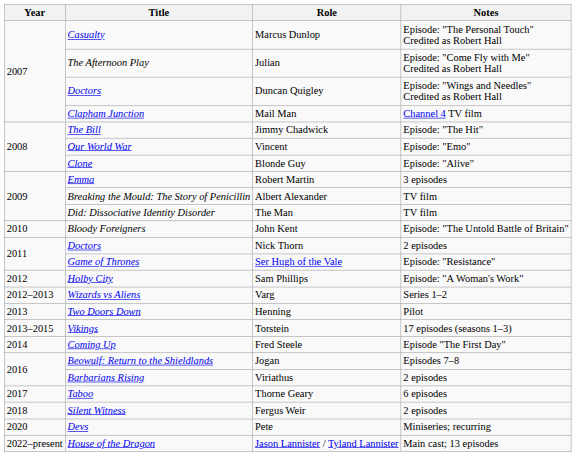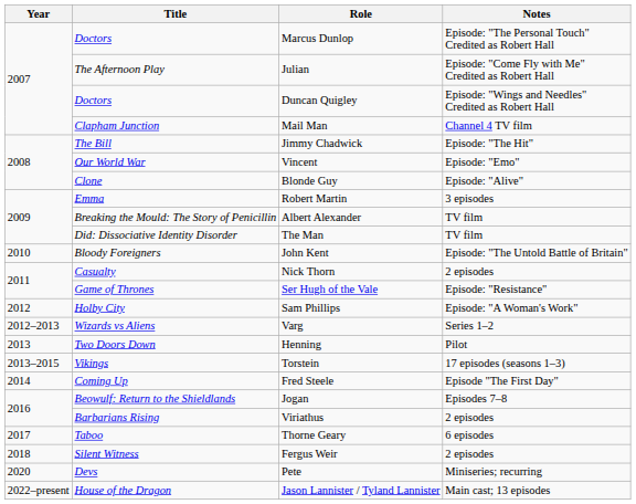Marcus Dunlop | Title: Casualty -> Doctors
Nick Thorn | Title: Doctors -> Casualty
